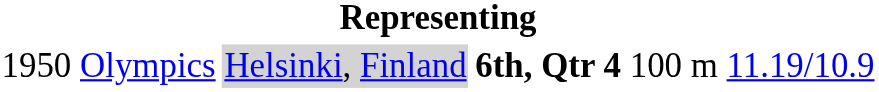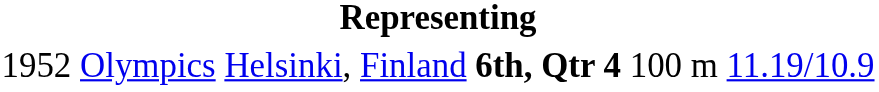Olympics | column 1: 1950 -> 1952
Olympics | column 3: lightgrey background -> no background
